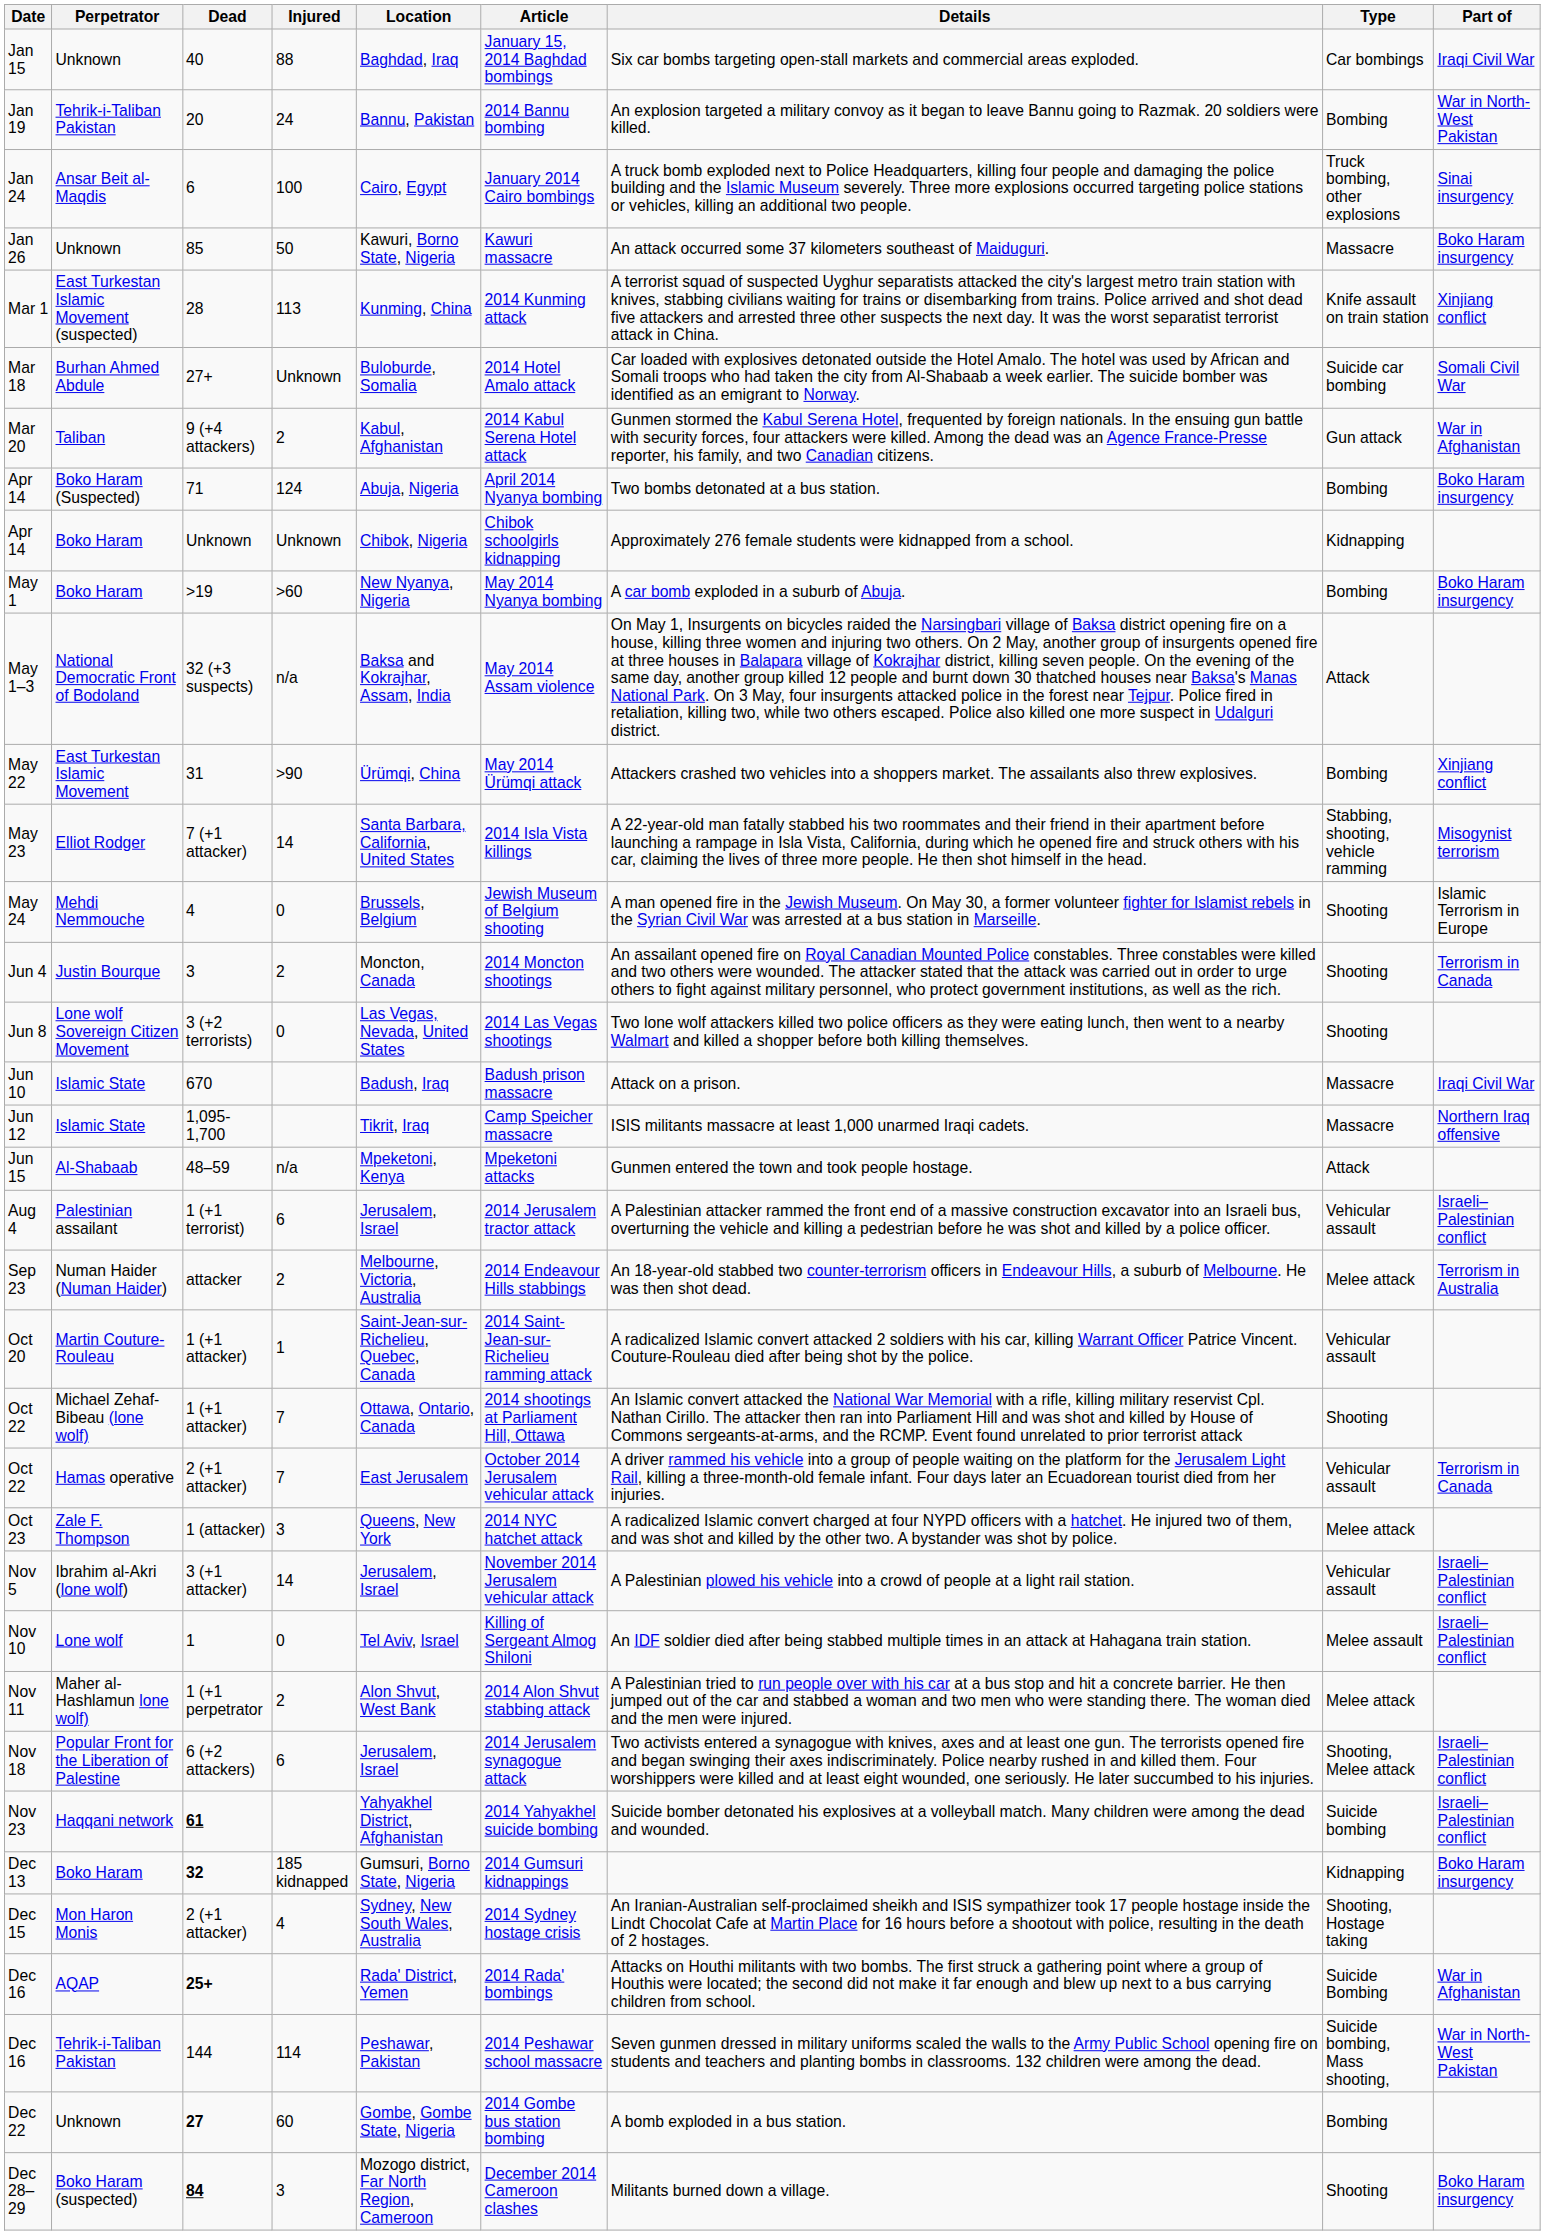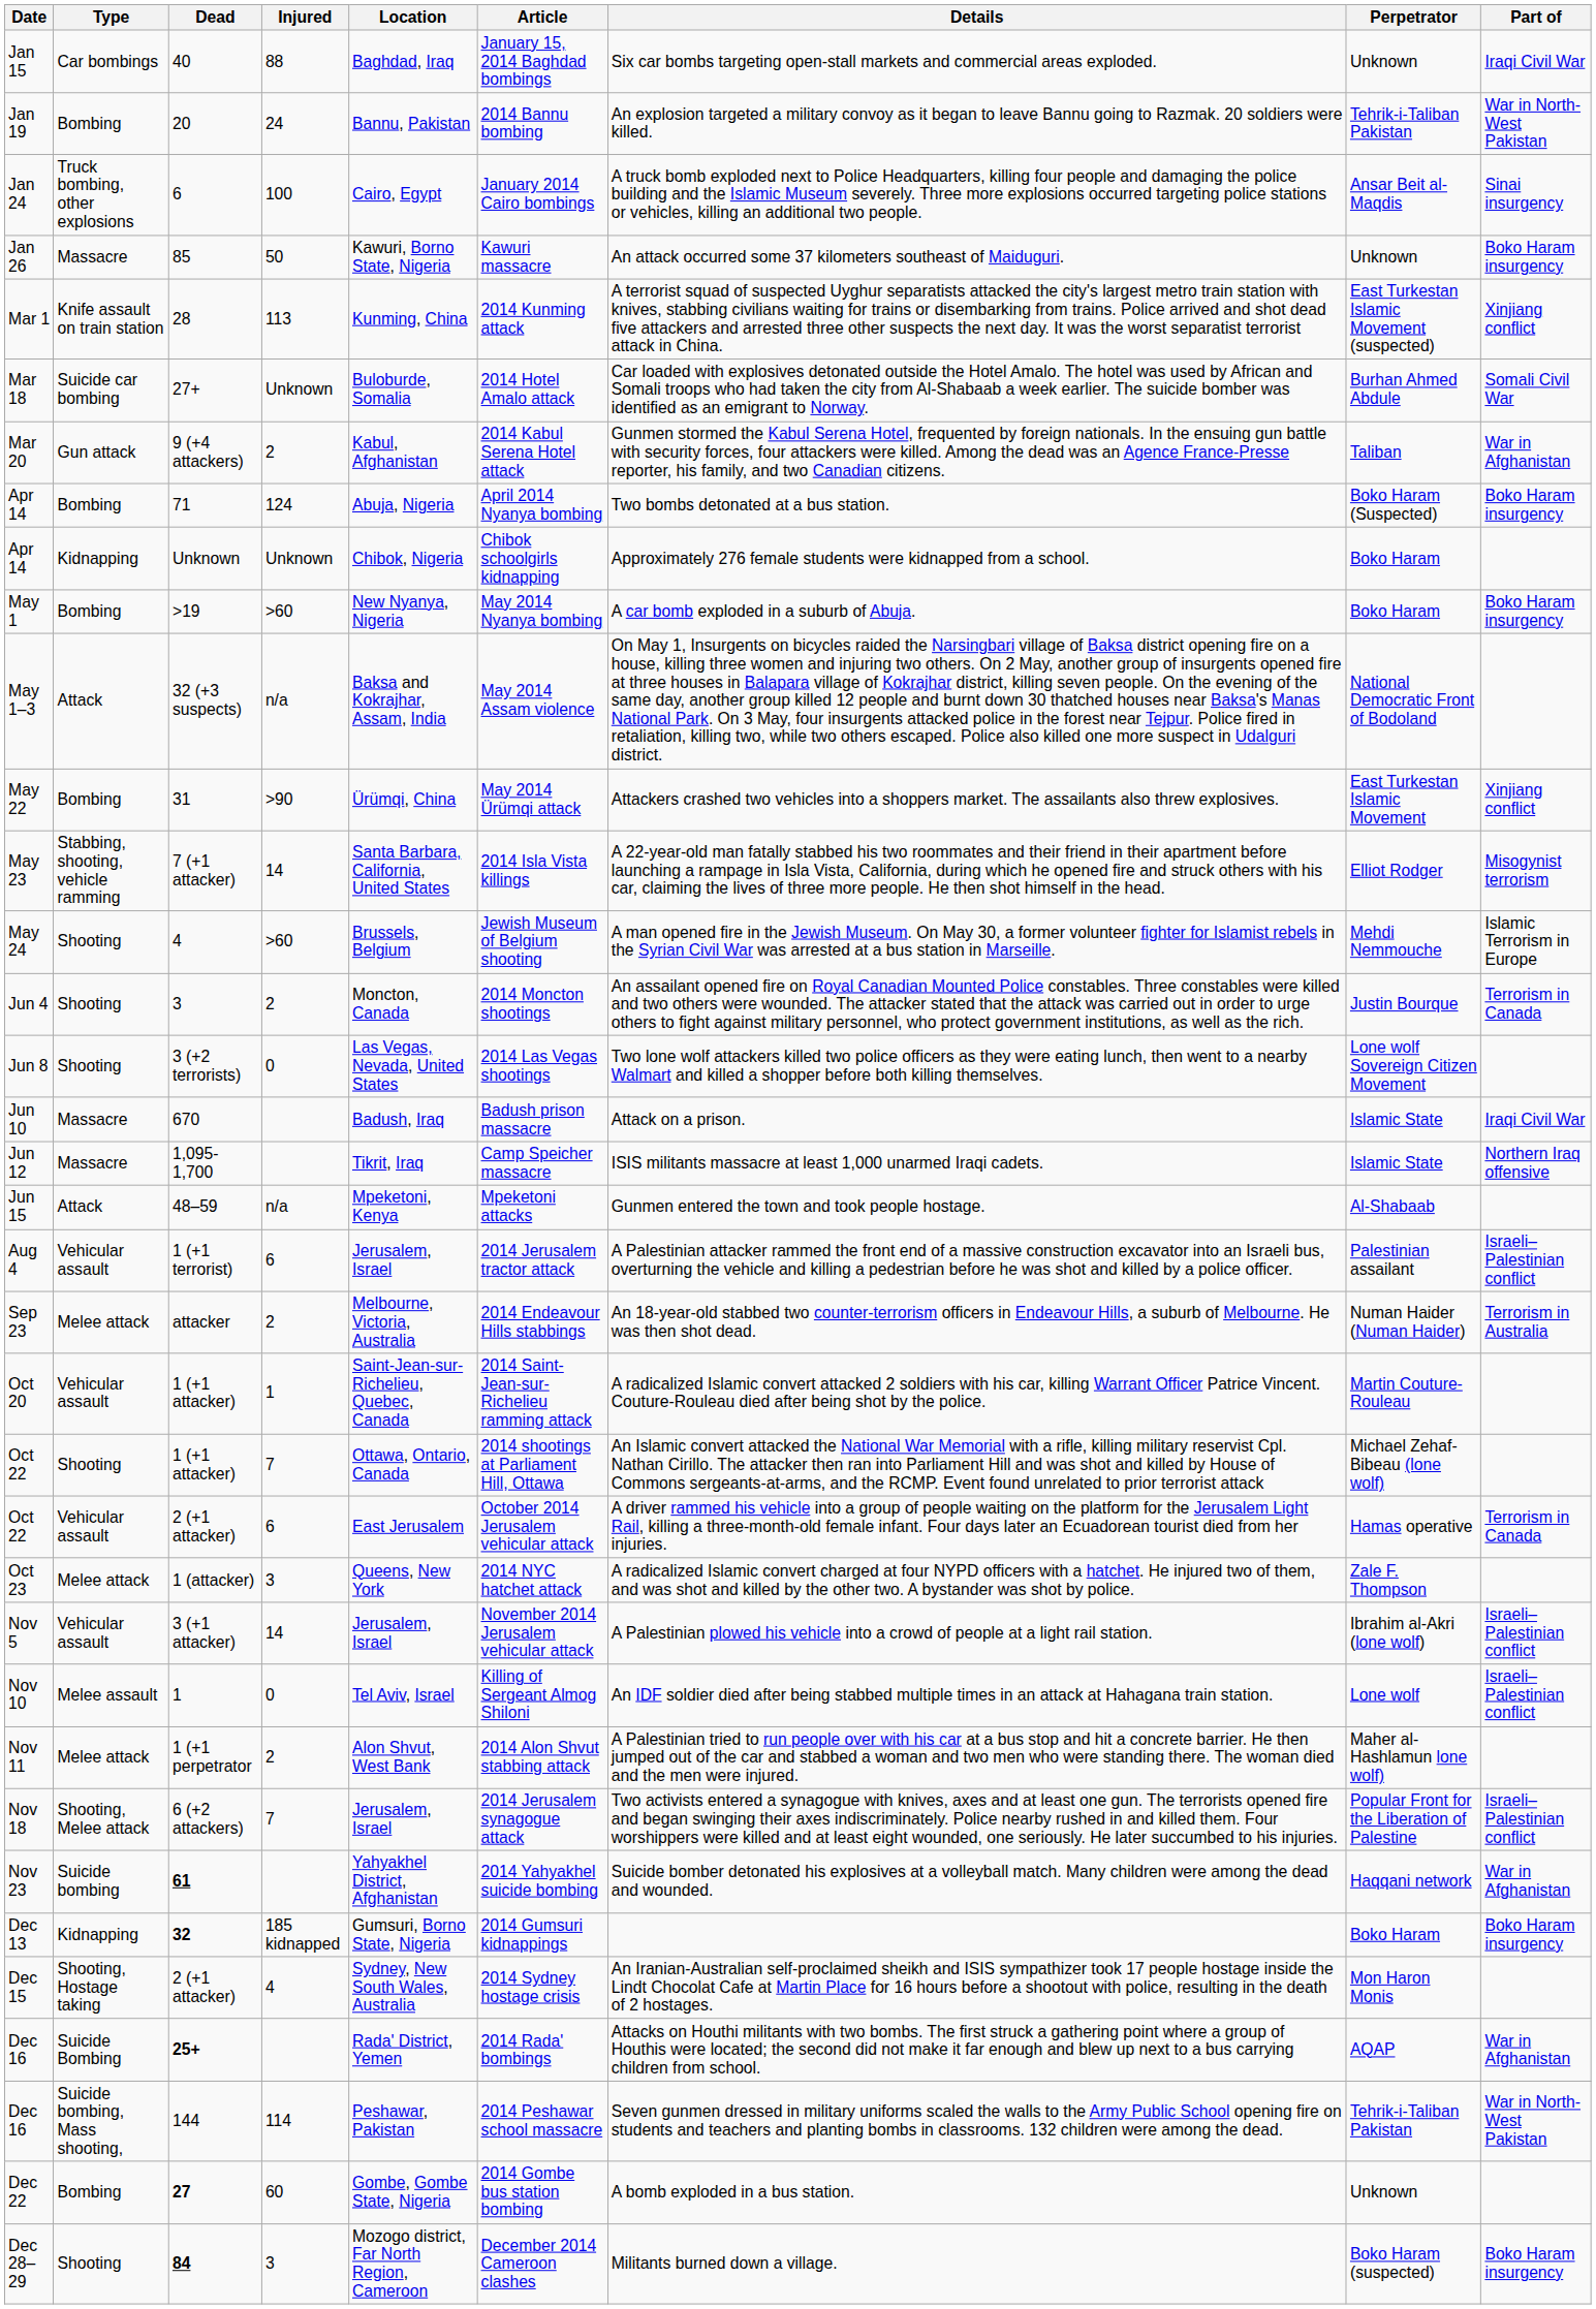columns swapped: Type <-> Perpetrator
May 24 | Injured: 0 -> >60
Oct 22 / 2 (+1 attacker) | Injured: 7 -> 6
Nov 18 | Injured: 6 -> 7
Nov 23 | Part of: Israeli–Palestinian conflict -> War in Afghanistan
